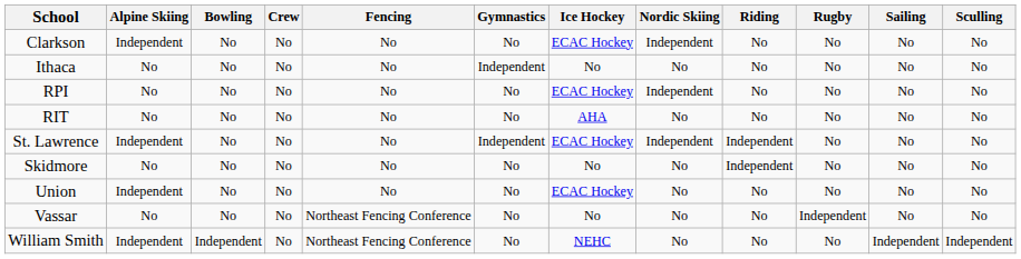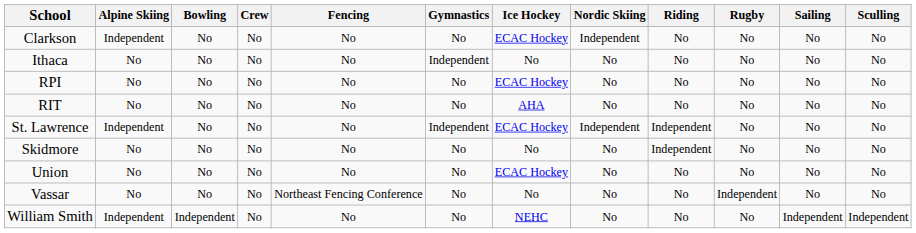RPI | Nordic Skiing: Independent -> No
Union | Alpine Skiing: Independent -> No
William Smith | Fencing: Northeast Fencing Conference -> No
